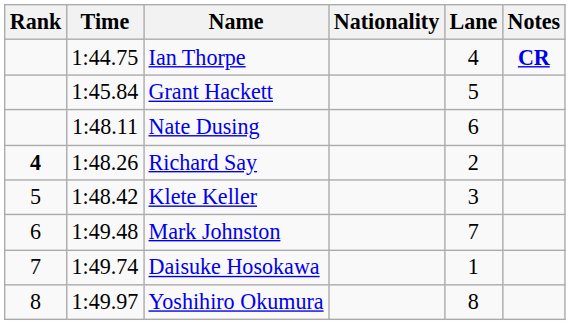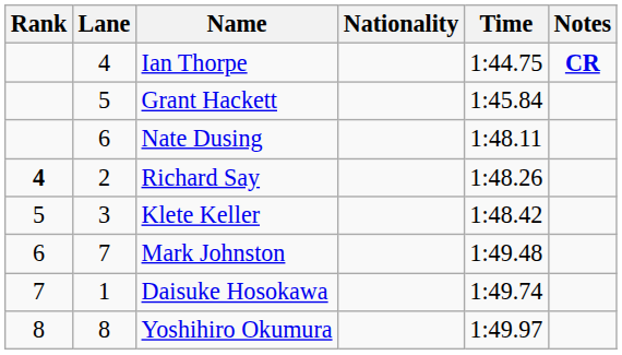columns swapped: Lane <-> Time
